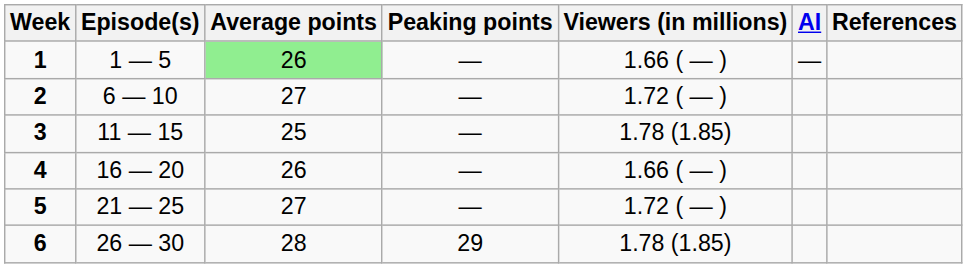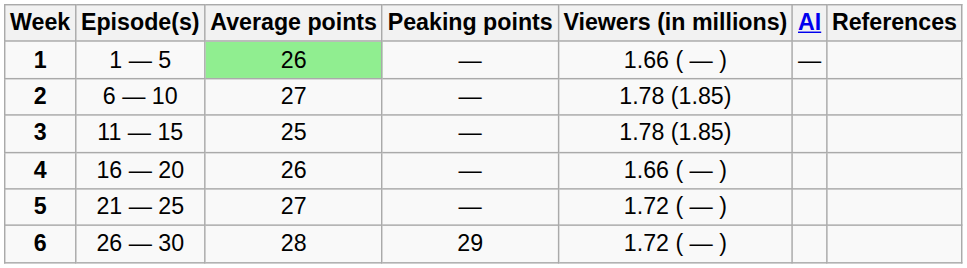2 | Viewers (in millions): 1.72 ( — ) -> 1.78 (1.85)
6 | Viewers (in millions): 1.78 (1.85) -> 1.72 ( — )
